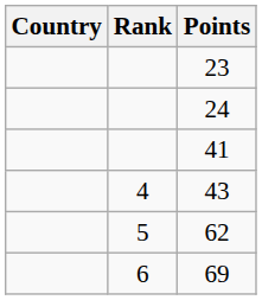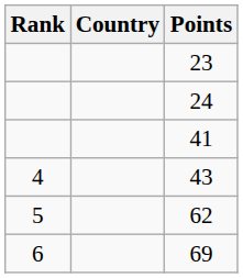columns swapped: Rank <-> Country
